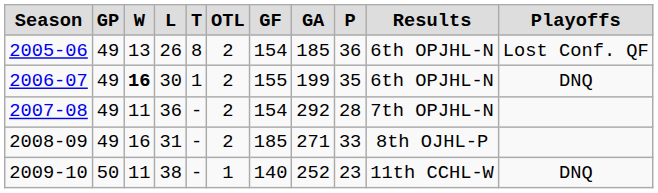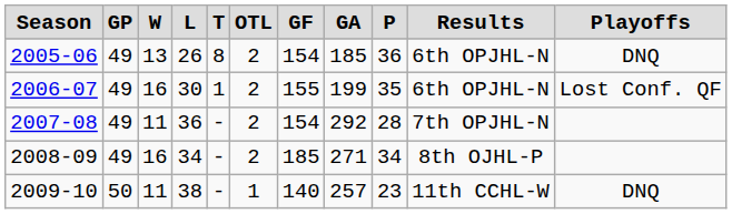2005-06 | Playoffs: Lost Conf. QF -> DNQ
2006-07 | W: bold -> normal
2006-07 | Playoffs: DNQ -> Lost Conf. QF
2008-09 | L: 31 -> 34
2008-09 | P: 33 -> 34
2009-10 | GA: 252 -> 257
